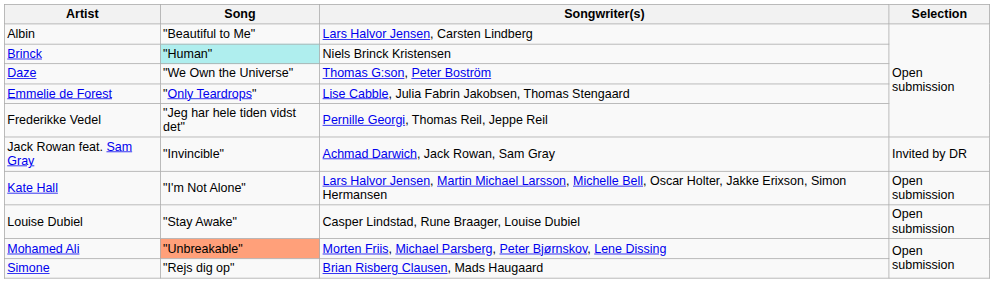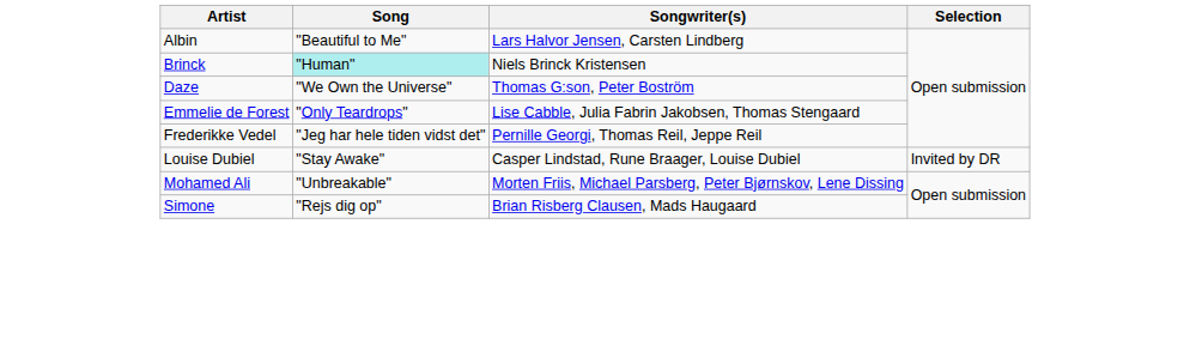- row: Jack Rowan feat. Sam Gray | "Invincible" | Achmad Darwich, Jack Rowan, Sam Gray | Invited by DR
- row: Kate Hall | "I'm Not Alone" | Lars Halvor Jensen, Martin Michael Larsson, Michelle Bell, Oscar Holter, Jakke Erixson, Simon Hermansen | Open submission
Louise Dubiel | Selection: Open submission -> Invited by DR
Mohamed Ali | Song: lightsalmon background -> no background
